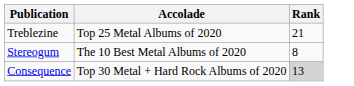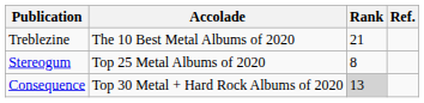+ column: Ref.
Treblezine | Accolade: Top 25 Metal Albums of 2020 -> The 10 Best Metal Albums of 2020
Stereogum | Accolade: The 10 Best Metal Albums of 2020 -> Top 25 Metal Albums of 2020
